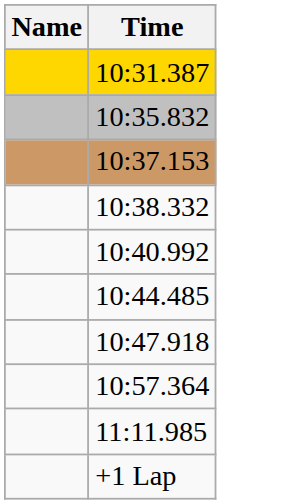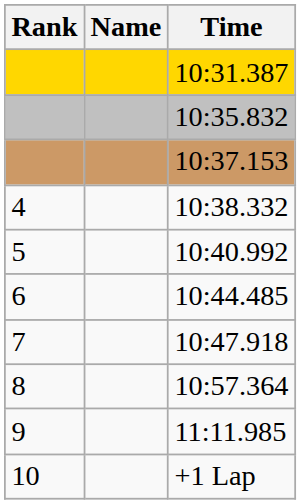+ column: Rank | 4 | 5 | 6 | 7 | 8 | 9 | 10
